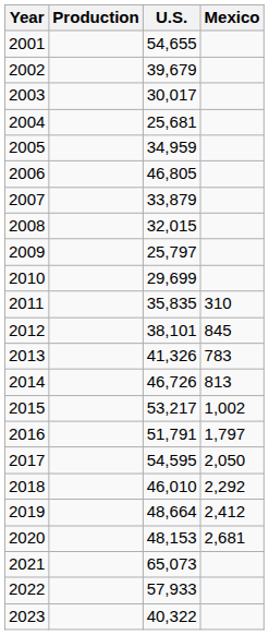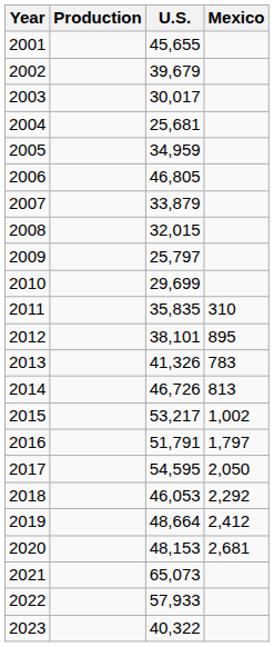2001 | U.S.: 54,655 -> 45,655
2012 | Mexico: 845 -> 895
2018 | U.S.: 46,010 -> 46,053
